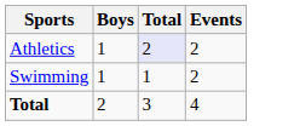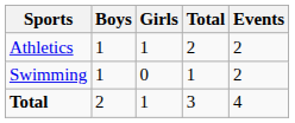+ column: Girls | 1 | 0 | 1
Athletics | Total: lavender background -> no background
